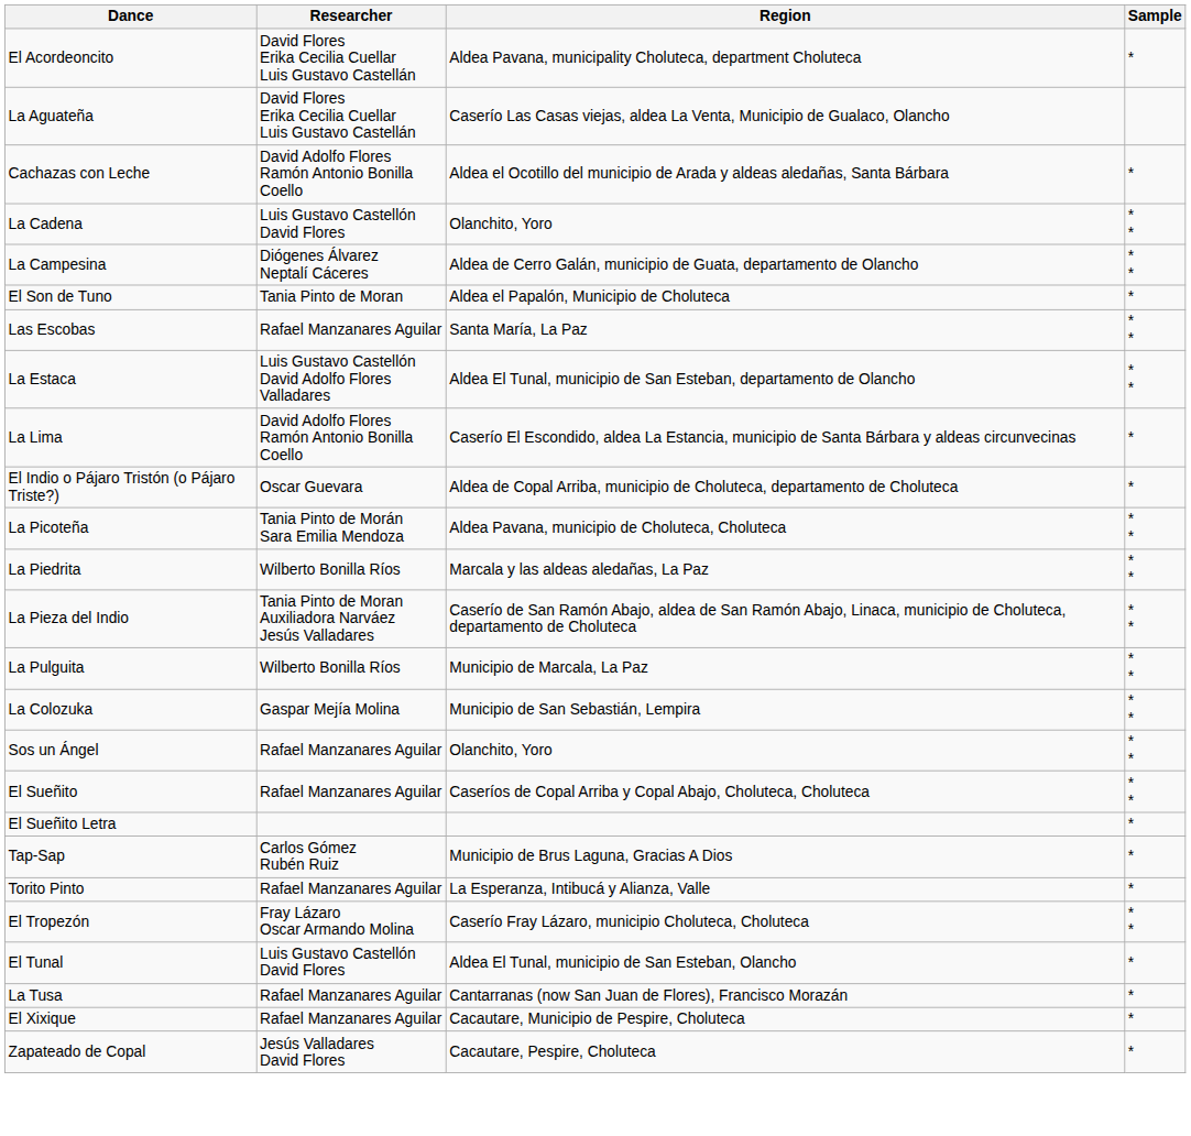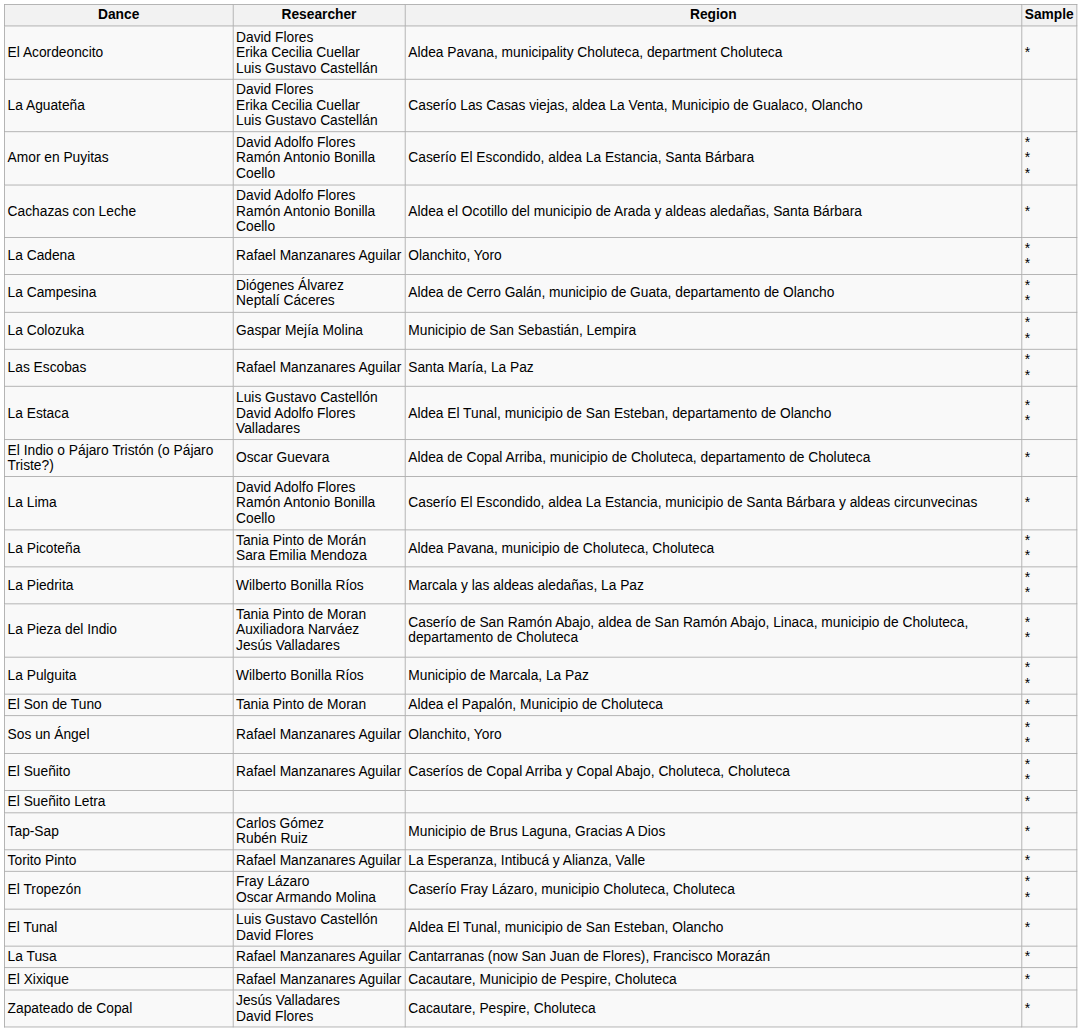+ row: Amor en Puyitas | David Adolfo Flores Ramón Antonio Bonilla Coello | Caserío El Escondido, aldea La Estancia, Santa Bárbara | * * *
La Cadena | Researcher: Luis Gustavo Castellón David Flores -> Rafael Manzanares Aguilar
rows swapped: La Colozuka <-> El Son de Tuno
rows swapped: El Indio o Pájaro Tristón (o Pájaro Triste?) <-> La Lima
